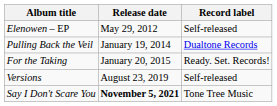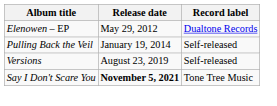Elenowen – EP | Record label: Self-released -> Dualtone Records
Pulling Back the Veil | Record label: Dualtone Records -> Self-released
- row: For the Taking | January 20, 2015 | Ready. Set. Records!
